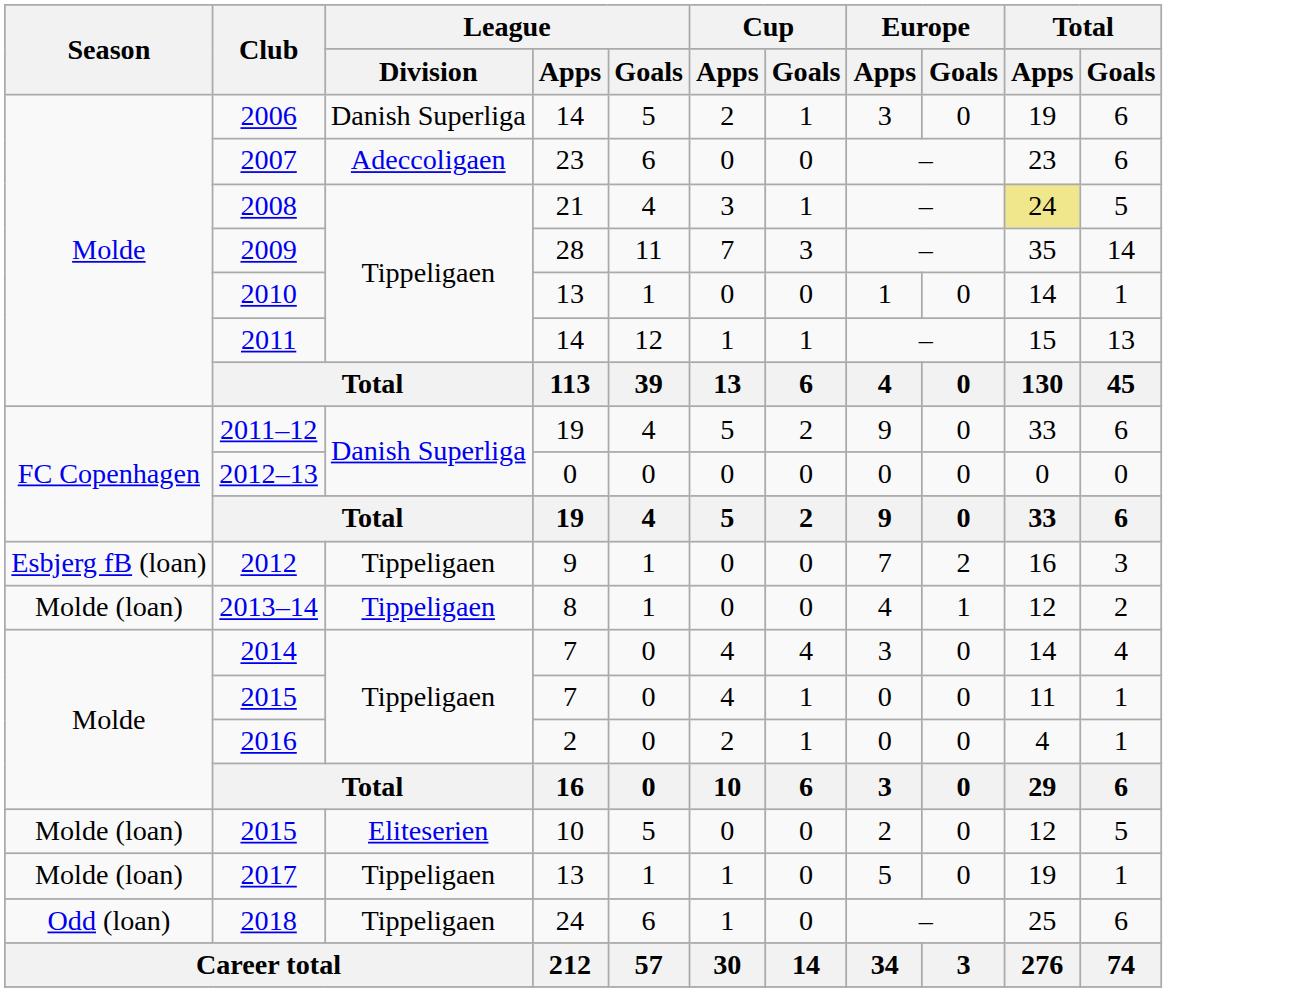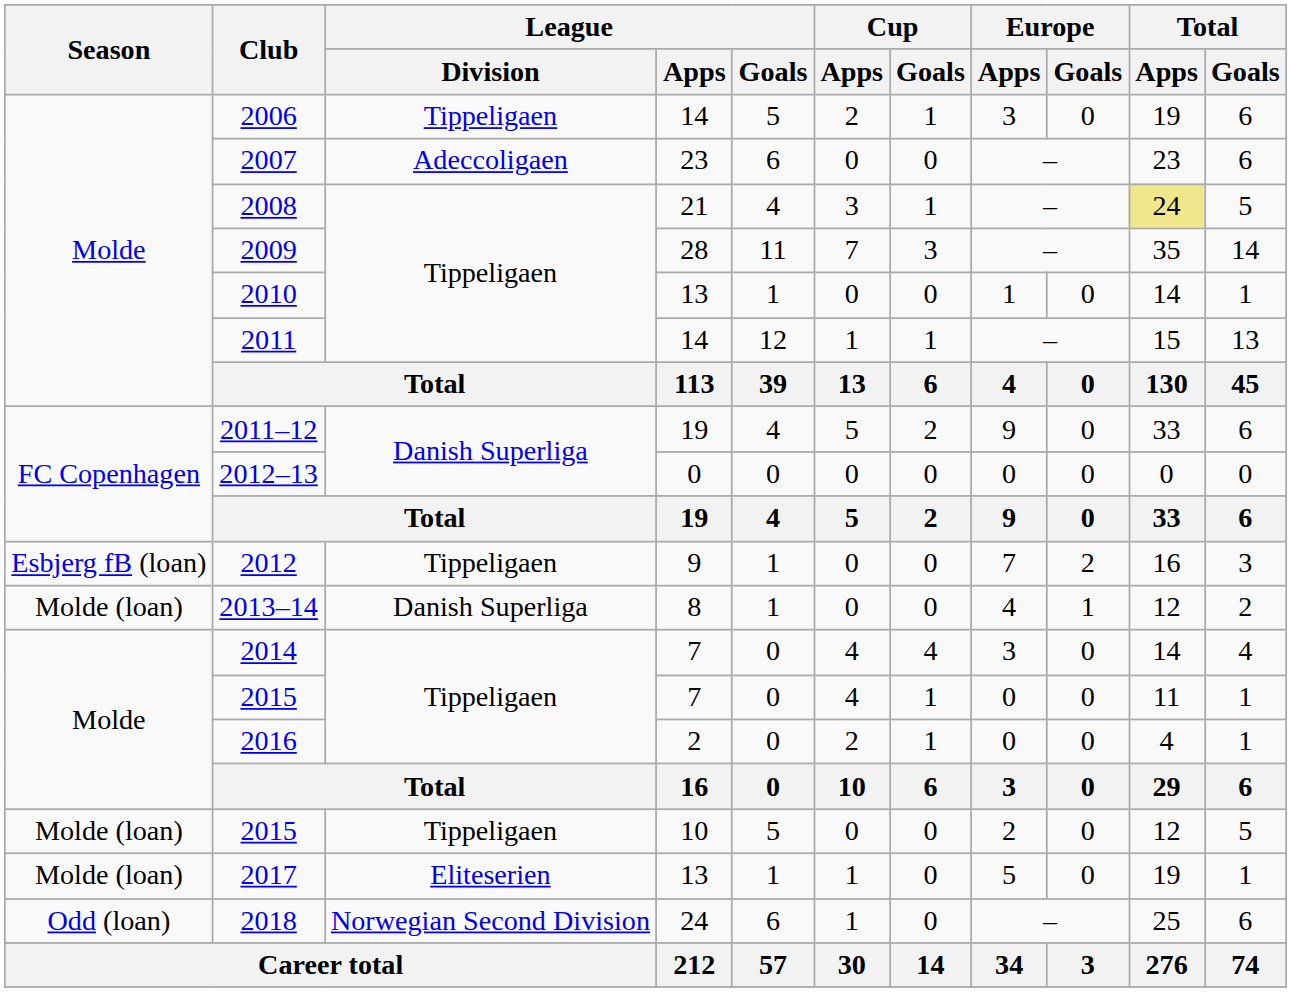2006 | League / Division: Danish Superliga -> Tippeligaen
2013–14 | League / Division: Tippeligaen -> Danish Superliga
2015 / 10 | League / Division: Eliteserien -> Tippeligaen
2017 | League / Division: Tippeligaen -> Eliteserien
2018 | League / Division: Tippeligaen -> Norwegian Second Division
